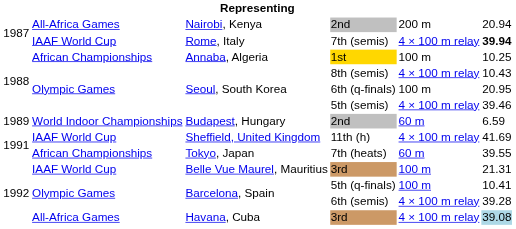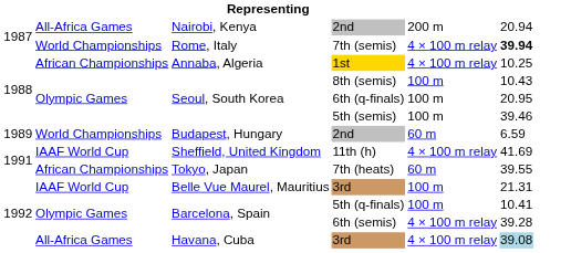7th (semis) | column 2: IAAF World Cup -> World Championships
1st | column 5: 100 m -> 4 × 100 m relay
8th (semis) | column 5: 4 × 100 m relay -> 100 m
5th (semis) | column 5: 4 × 100 m relay -> 100 m
Budapest, Hungary / 2nd | column 2: World Indoor Championships -> World Championships
